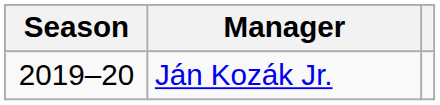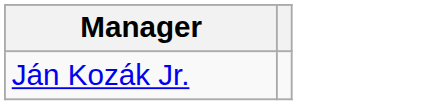- column: Season | 2019–20
